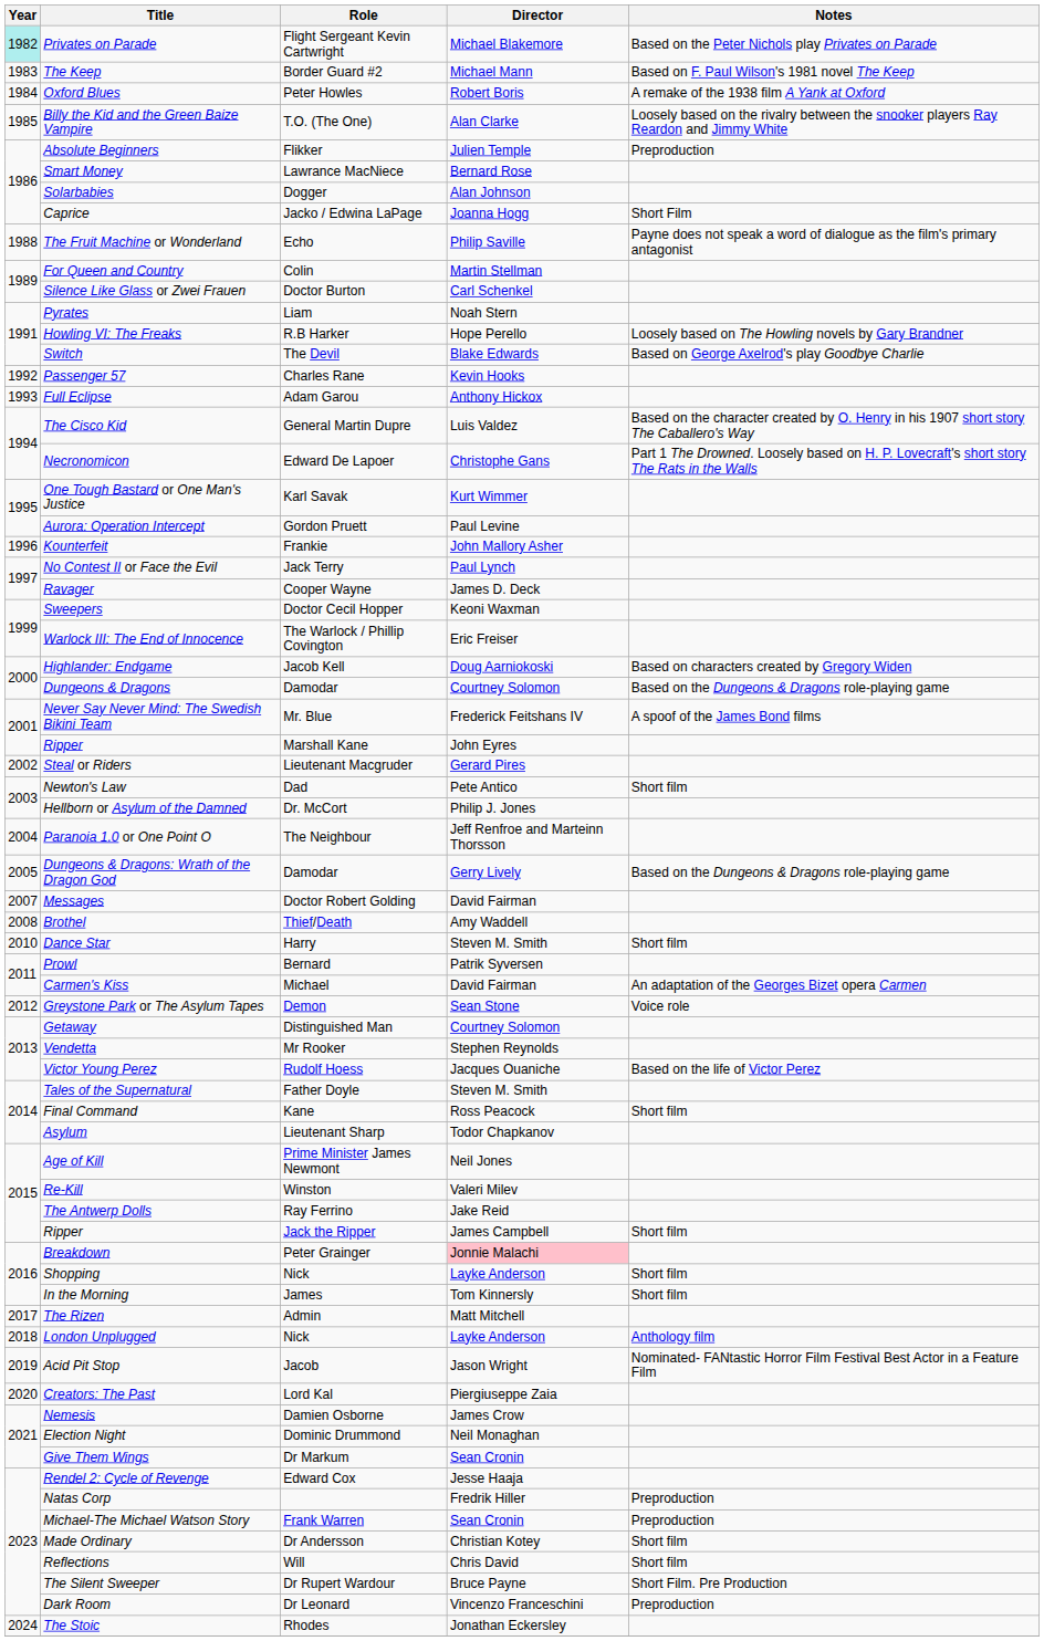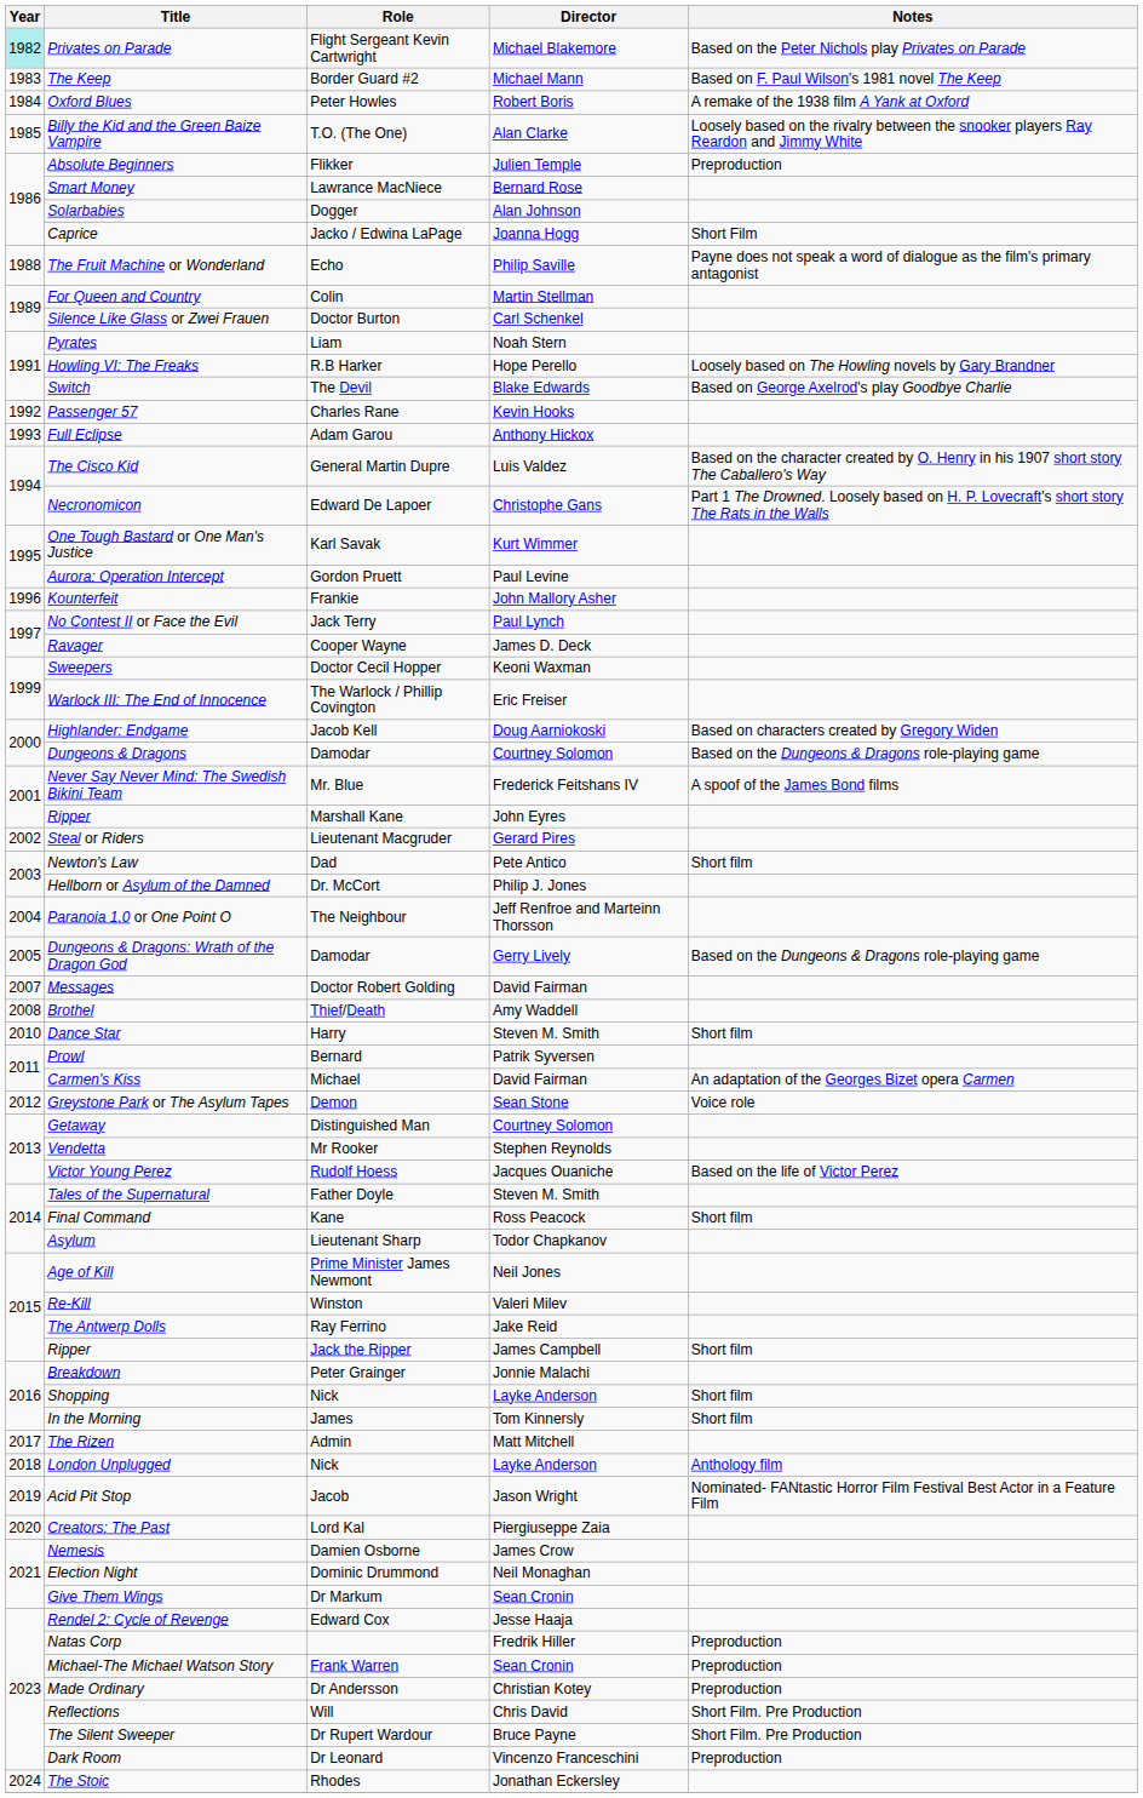Breakdown | Director: pink background -> no background
Made Ordinary | Notes: Short film -> Preproduction
Reflections | Notes: Short film -> Short Film. Pre Production
